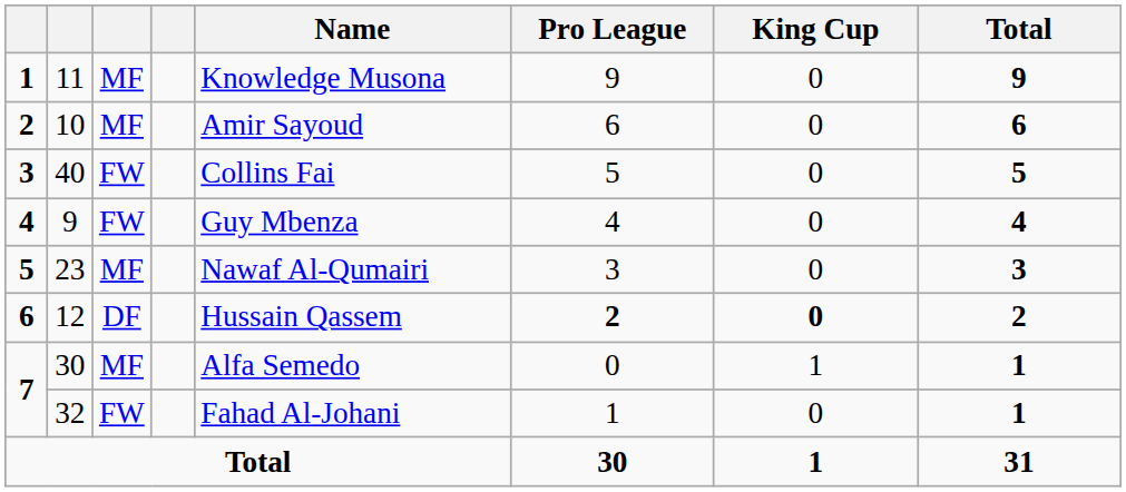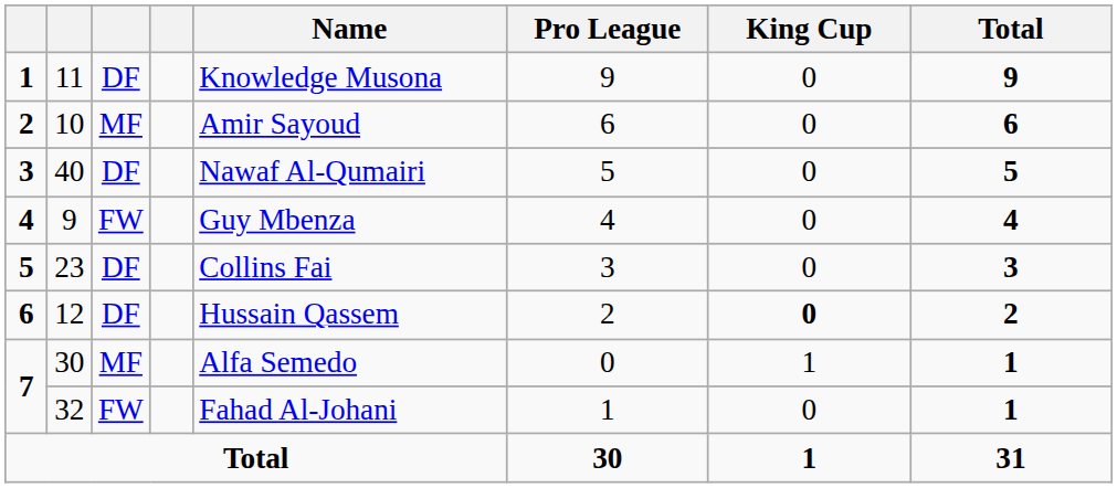11 | column 3: MF -> DF
40 | column 3: FW -> DF
40 | Name: Collins Fai -> Nawaf Al-Qumairi
23 | column 3: MF -> DF
23 | Name: Nawaf Al-Qumairi -> Collins Fai
12 | Pro League: bold -> normal
